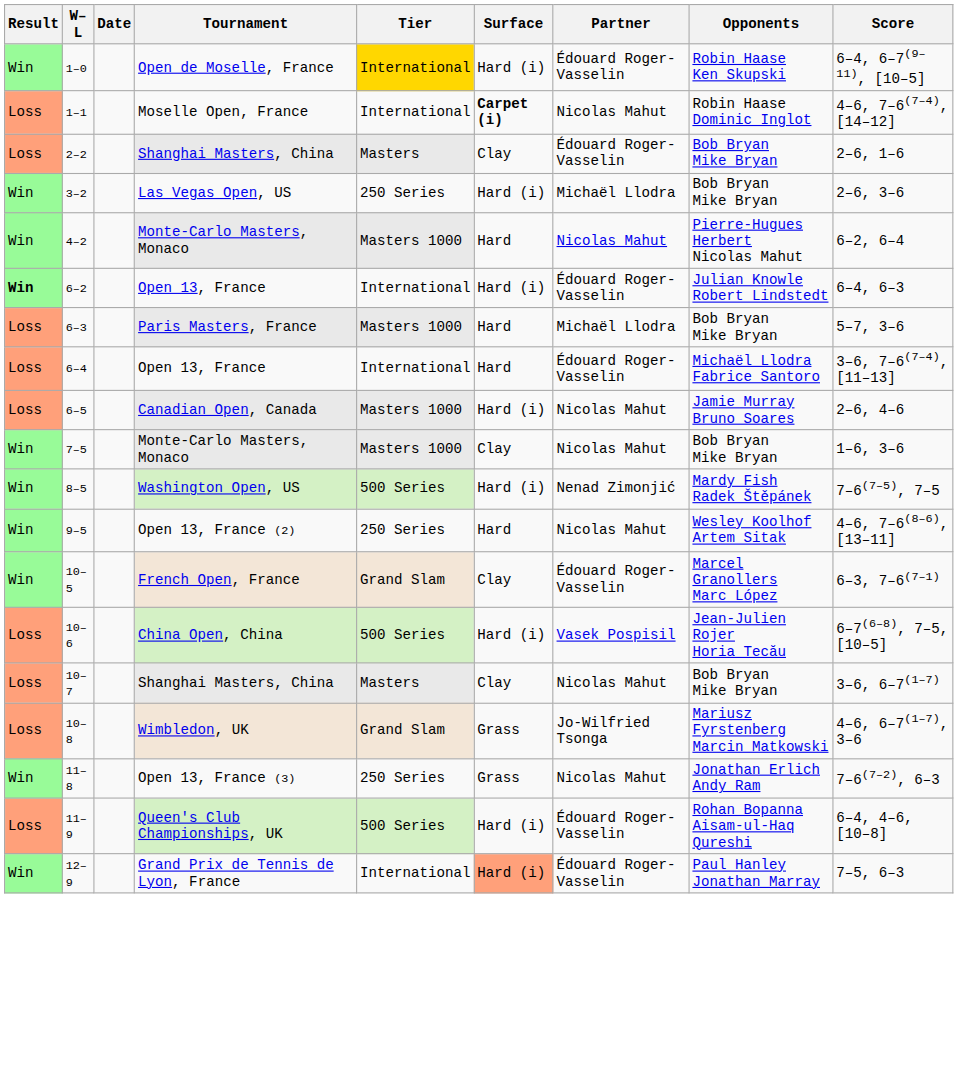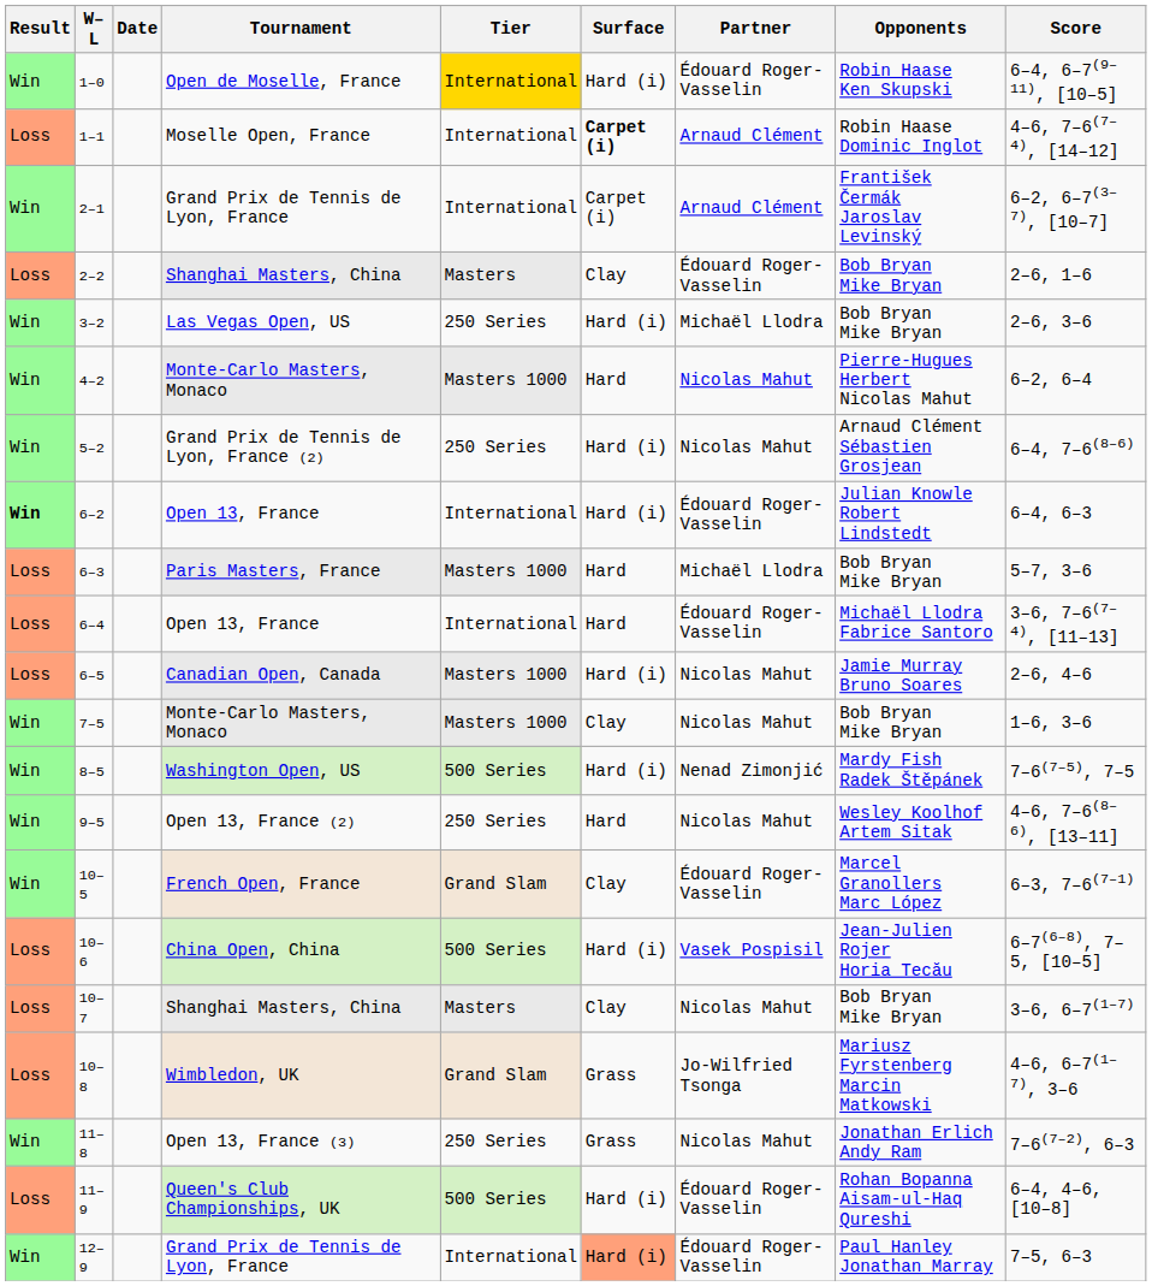1–1 | Partner: Nicolas Mahut -> Arnaud Clément
+ row: Win | 2–1 | Grand Prix de Tennis de Lyon, France | International | Carpet (i) | Arnaud Clément | František Čermák Jaroslav Levinský | 6–2, 6–7(3–7), [10–7]
+ row: Win | 5–2 | Grand Prix de Tennis de Lyon, France (2) | 250 Series | Hard (i) | Nicolas Mahut | Arnaud Clément Sébastien Grosjean | 6–4, 7–6(8–6)
